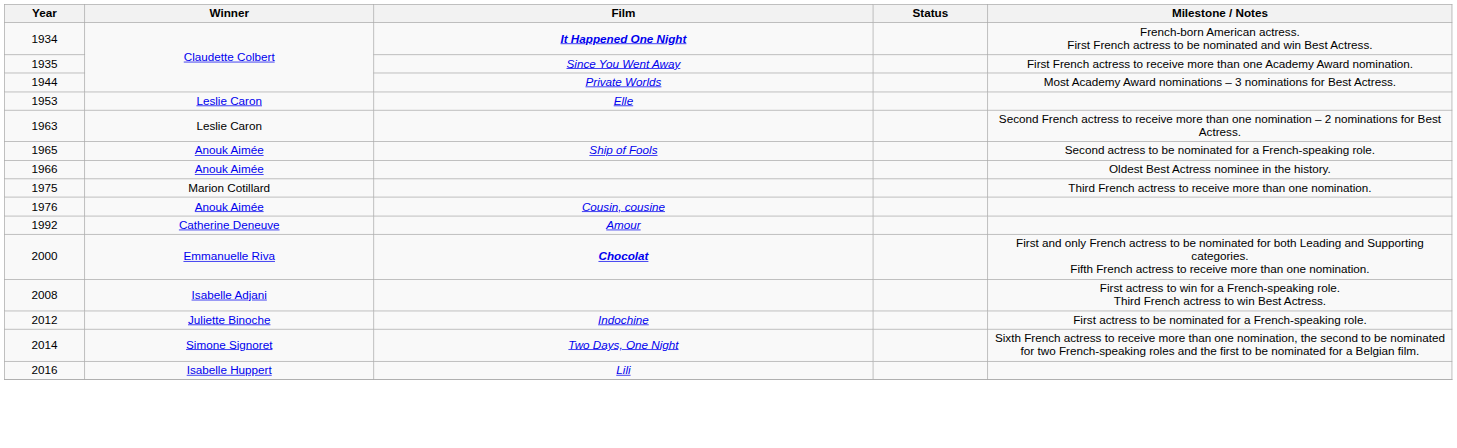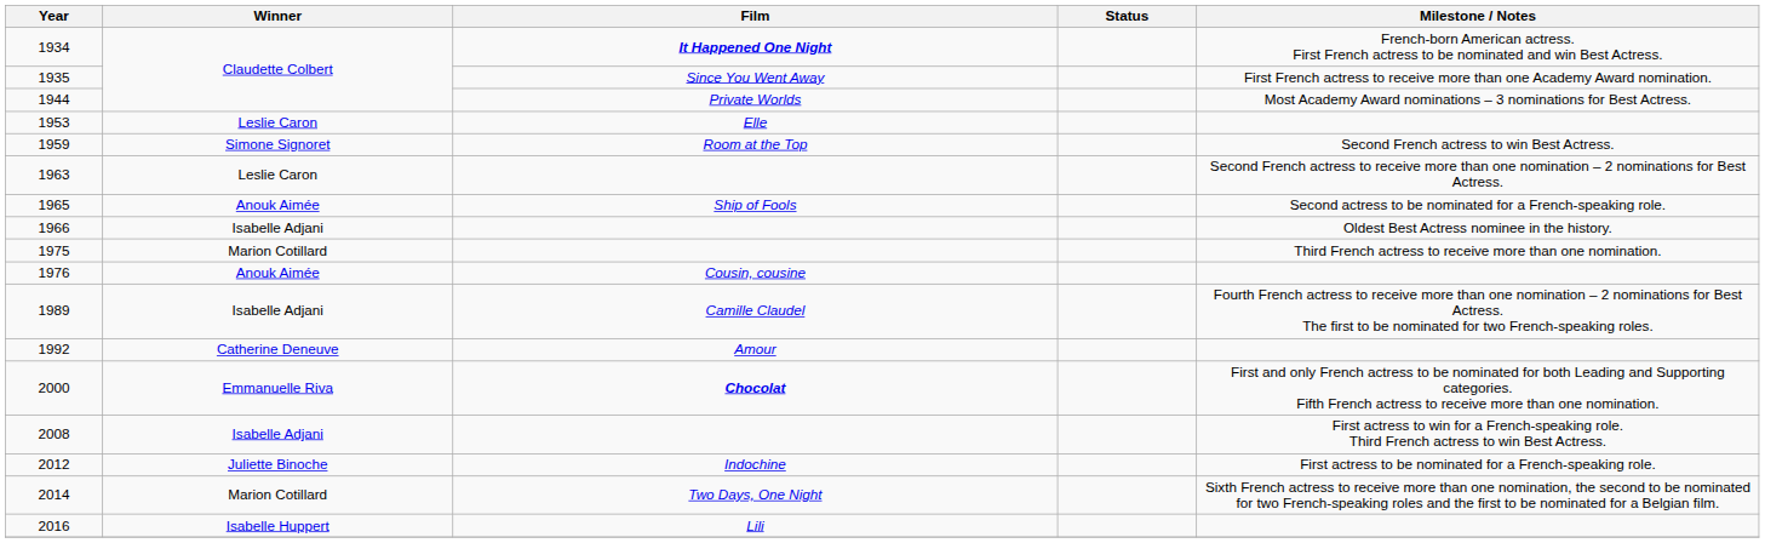+ row: 1959 | Simone Signoret | Room at the Top | Second French actress to win Best Actress.
1966 | Winner: Anouk Aimée -> Isabelle Adjani
+ row: 1989 | Isabelle Adjani | Camille Claudel | Fourth French actress to receive more than one nomination – 2 nominations for Best Actress. The first to be nominated for two French-speaking roles.
2014 | Winner: Simone Signoret -> Marion Cotillard
